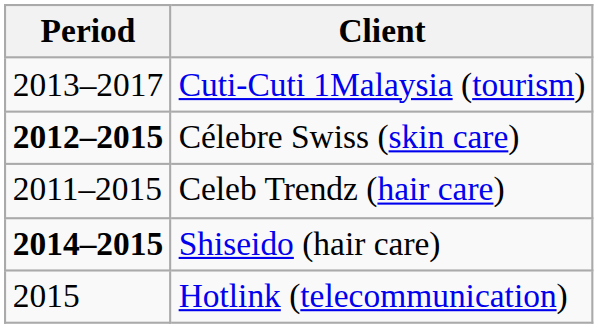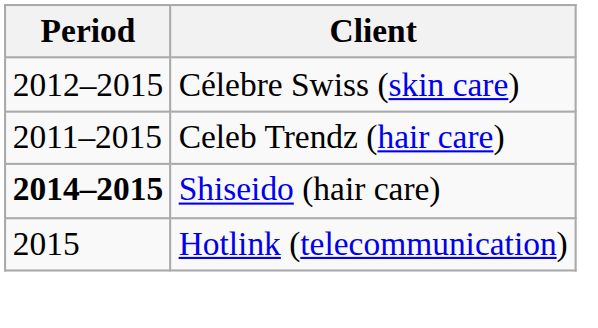- row: 2013–2017 | Cuti-Cuti 1Malaysia (tourism)
Célebre Swiss (skin care) | Period: bold -> normal
